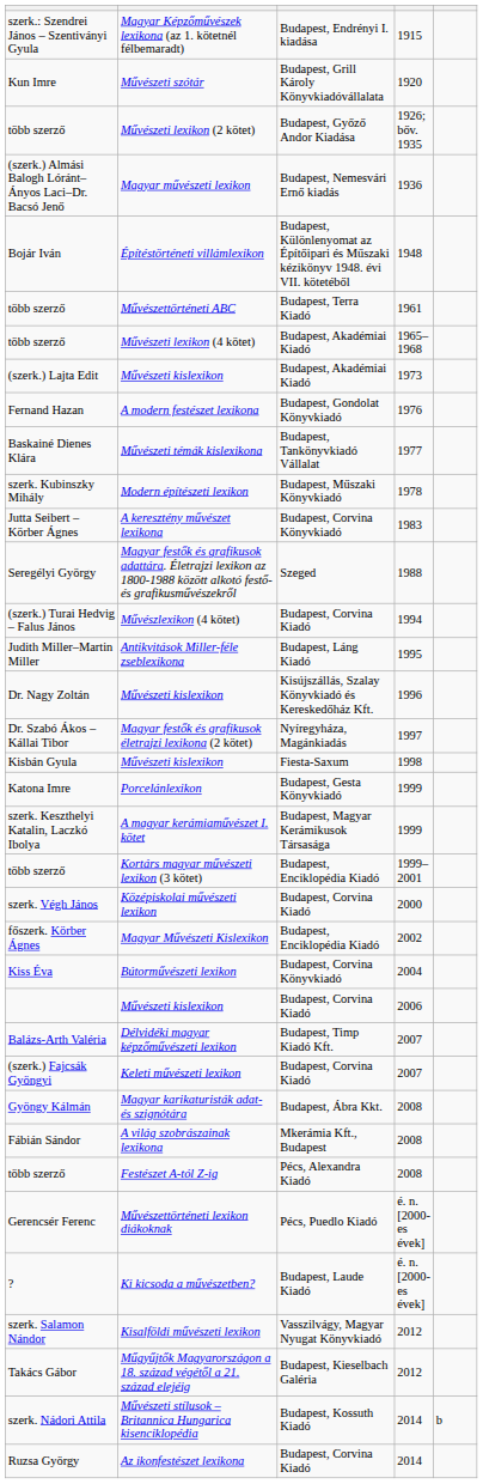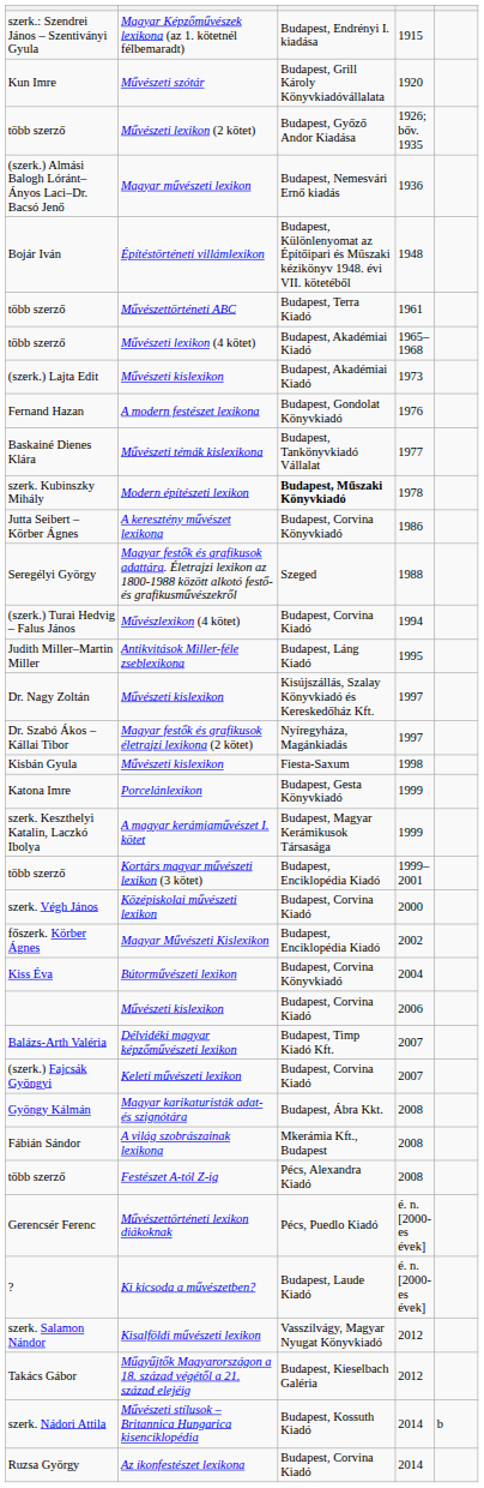Modern építészeti lexikon | column 3: normal -> bold
A keresztény művészet lexikona | column 4: 1983 -> 1986
Dr. Nagy Zoltán / Művészeti kislexikon | column 4: 1996 -> 1997
